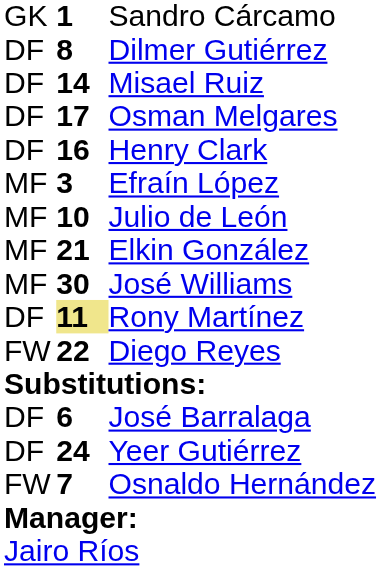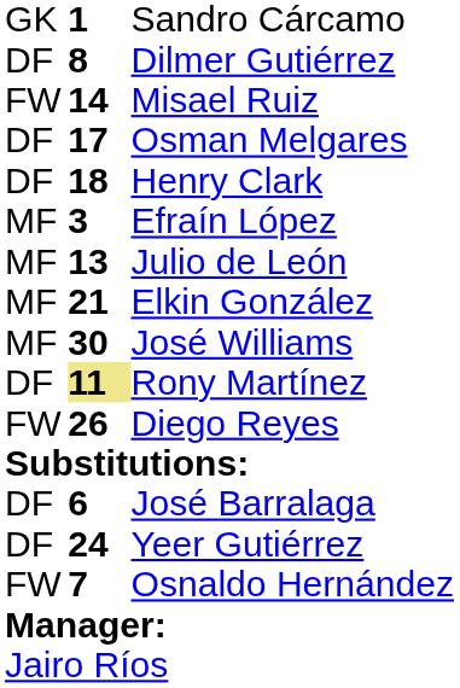Misael Ruiz | column 1: DF -> FW
Henry Clark | column 2: 16 -> 18
Julio de León | column 2: 10 -> 13
Diego Reyes | column 2: 22 -> 26
